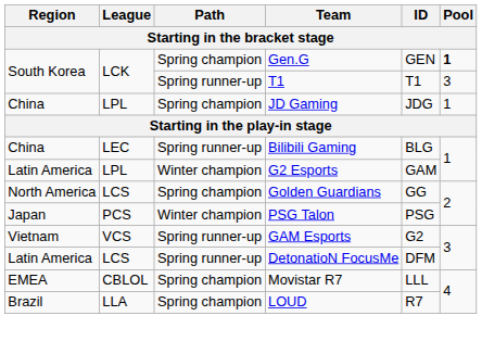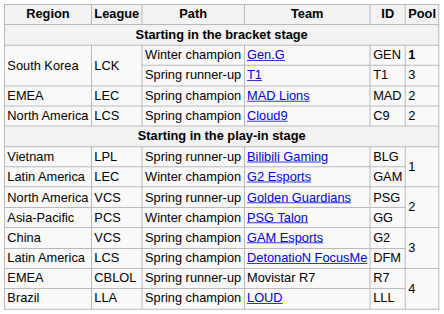Gen.G | Path: Spring champion -> Winter champion
- row: China | LPL | Spring champion | JD Gaming | JDG | 1
+ row: EMEA | LEC | Spring champion | MAD Lions | MAD | 2
+ row: North America | LCS | Spring champion | Cloud9 | C9 | 2
Bilibili Gaming | Region: China -> Vietnam
Bilibili Gaming | League: LEC -> LPL
G2 Esports | League: LPL -> LEC
Golden Guardians | League: LCS -> VCS
Golden Guardians | Path: Spring champion -> Spring runner-up
Golden Guardians | ID: GG -> PSG
PSG Talon | Region: Japan -> Asia-Pacific
PSG Talon | ID: PSG -> GG
GAM Esports | Region: Vietnam -> China
GAM Esports | Path: Spring runner-up -> Spring champion
DetonatioN FocusMe | Path: Spring runner-up -> Spring champion
Movistar R7 | Path: Spring champion -> Spring runner-up
Movistar R7 | ID: LLL -> R7
LOUD | ID: R7 -> LLL
